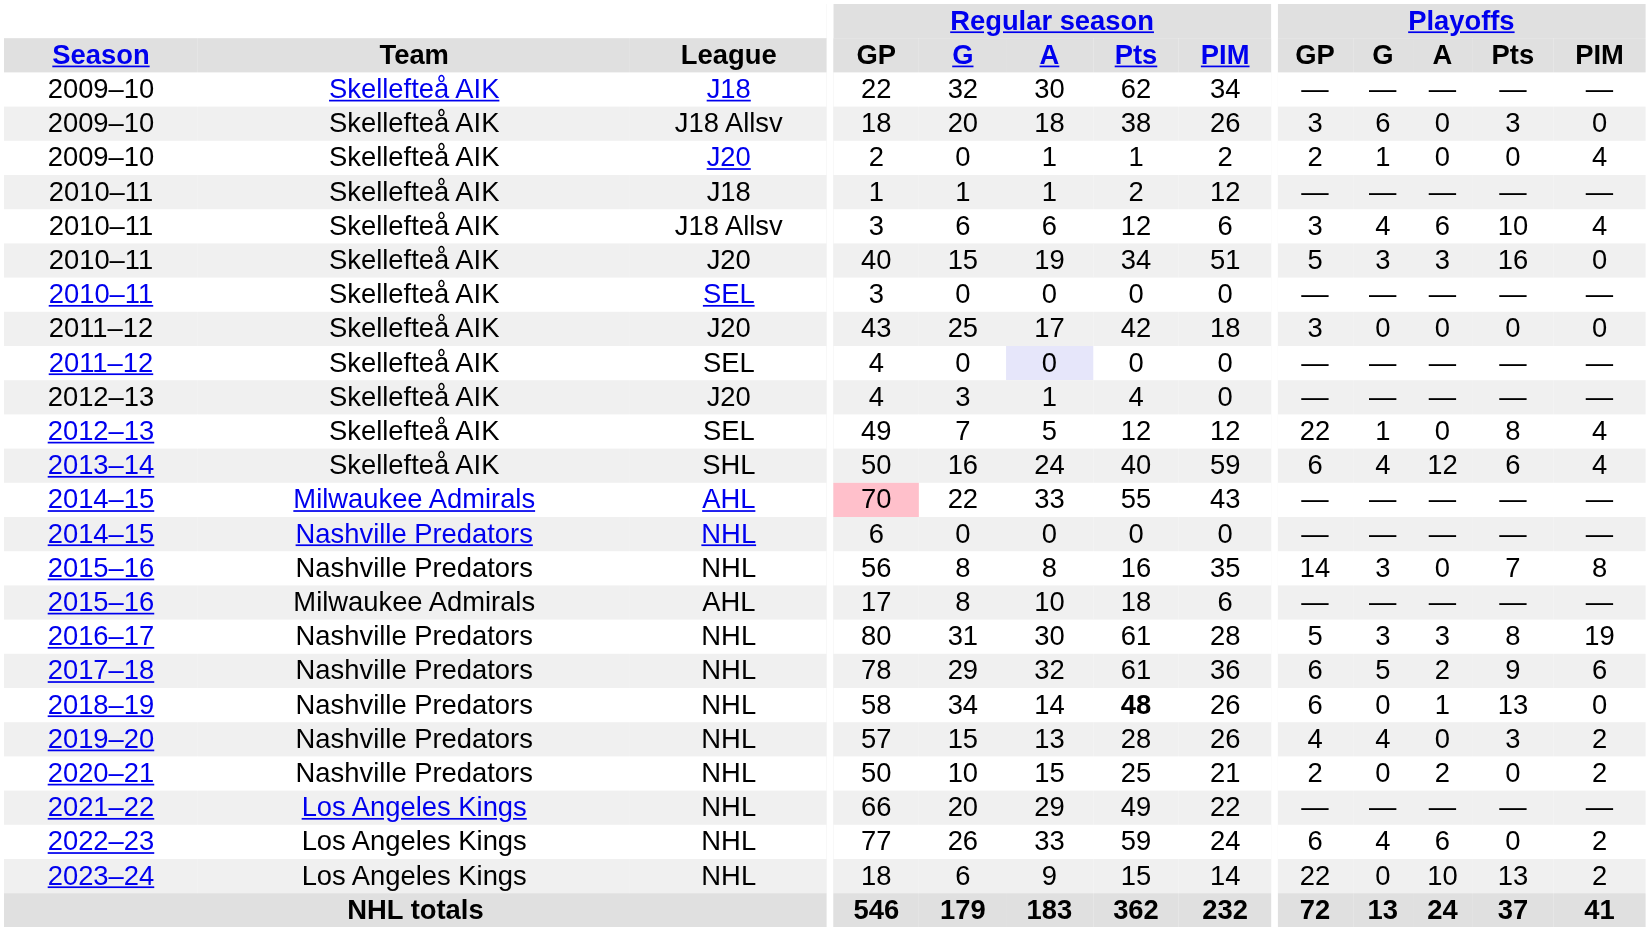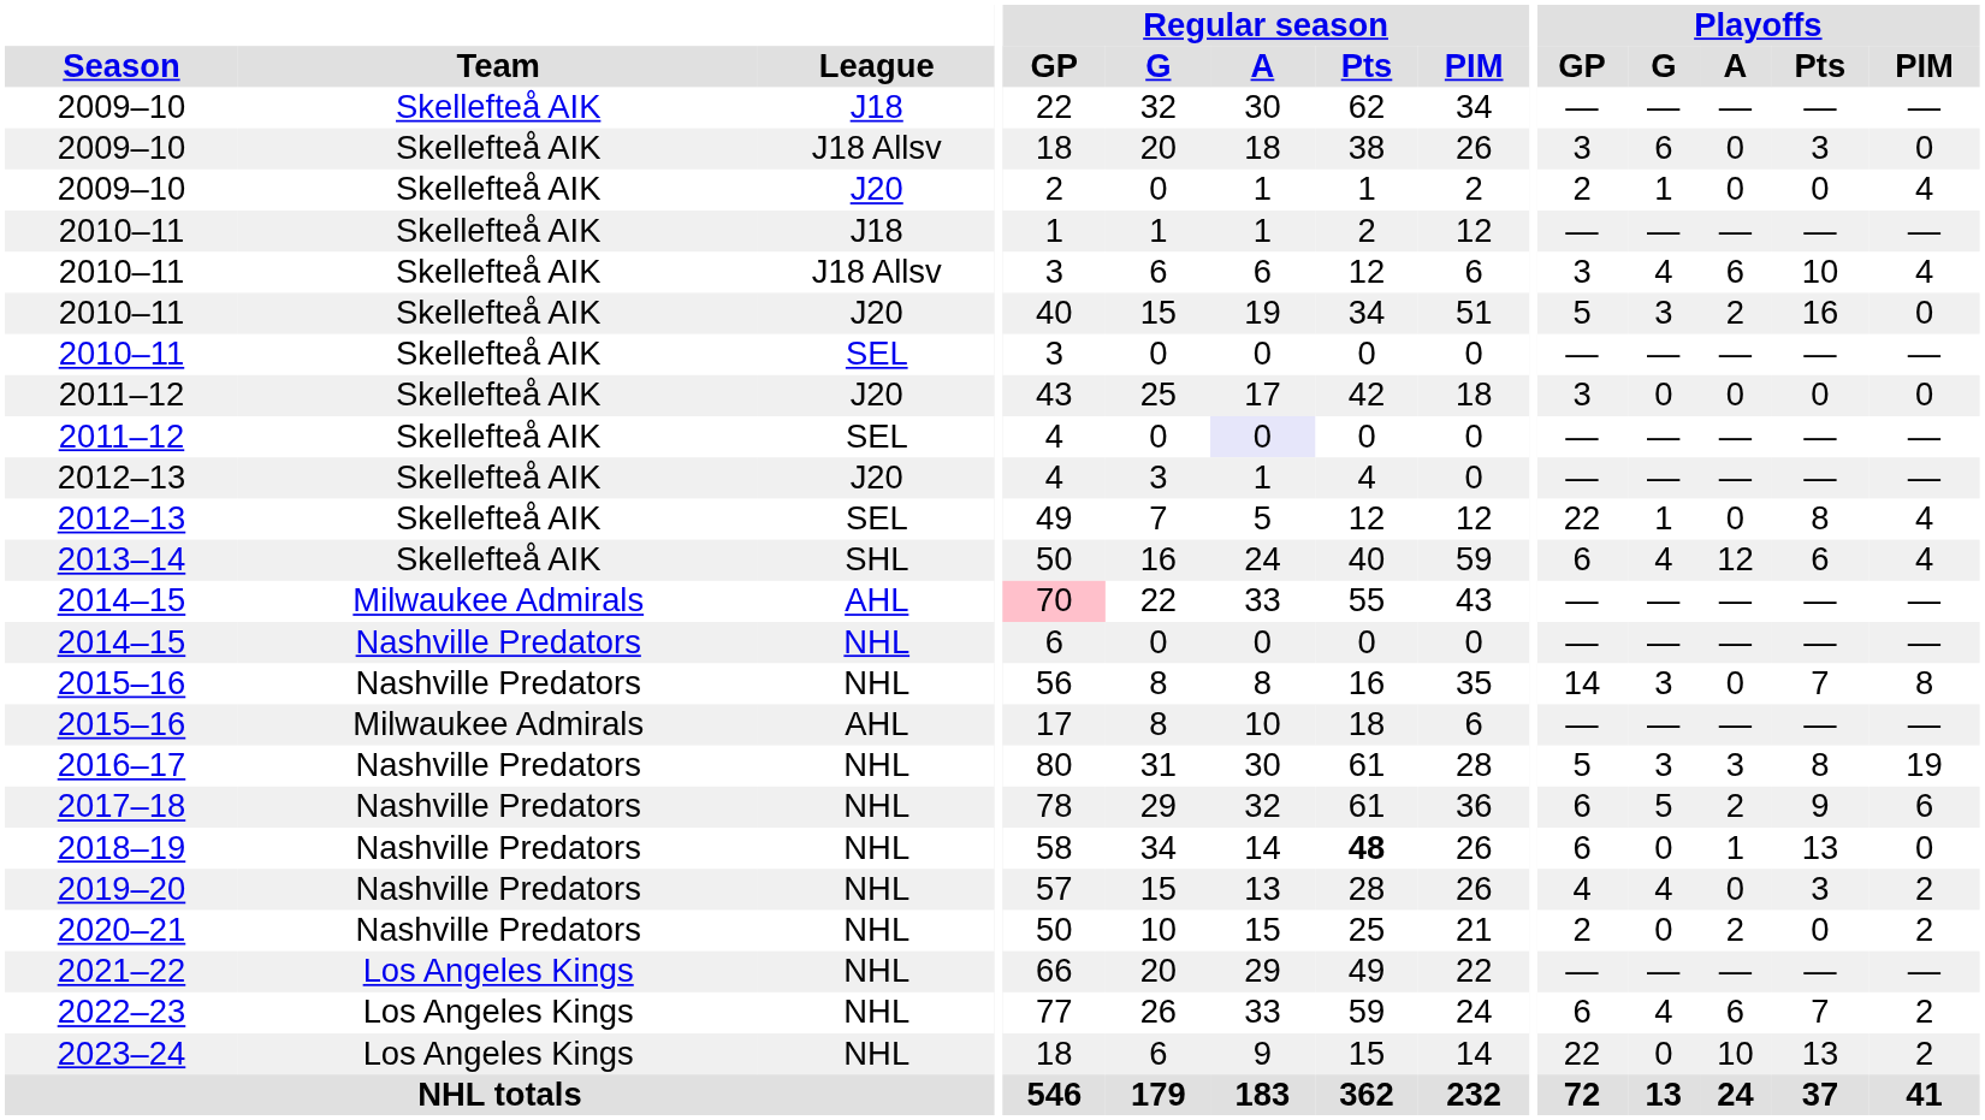2010–11 / J20 | Playoffs / A: 3 -> 2
2022–23 | Playoffs / Pts: 0 -> 7
